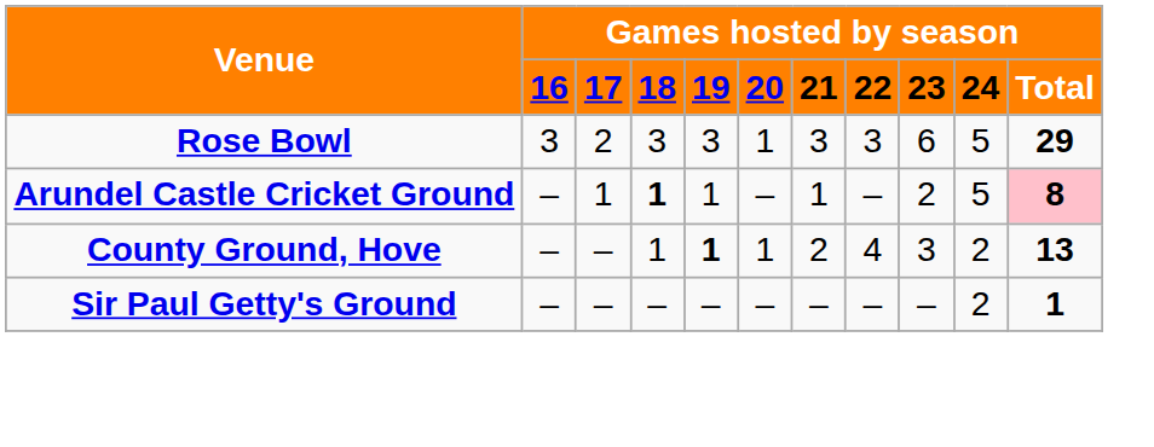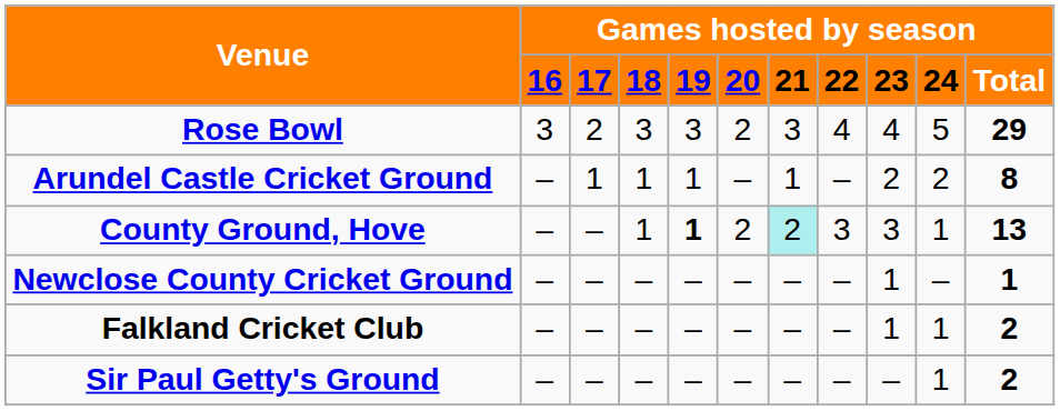Rose Bowl | column 6: 1 -> 2
Rose Bowl | column 8: 3 -> 4
Rose Bowl | column 9: 6 -> 4
Arundel Castle Cricket Ground | column 4: bold -> normal
Arundel Castle Cricket Ground | column 10: 5 -> 2
Arundel Castle Cricket Ground | column 11: pink background -> no background
County Ground, Hove | column 6: 1 -> 2
County Ground, Hove | column 7: no background -> paleturquoise background
County Ground, Hove | column 8: 4 -> 3
County Ground, Hove | column 10: 2 -> 1
+ row: Newclose County Cricket Ground | – | – | – | – | – | – | – | 1 | – | 1
+ row: Falkland Cricket Club | – | – | – | – | – | – | – | 1 | 1 | 2
Sir Paul Getty's Ground | column 10: 2 -> 1
Sir Paul Getty's Ground | column 11: 1 -> 2
